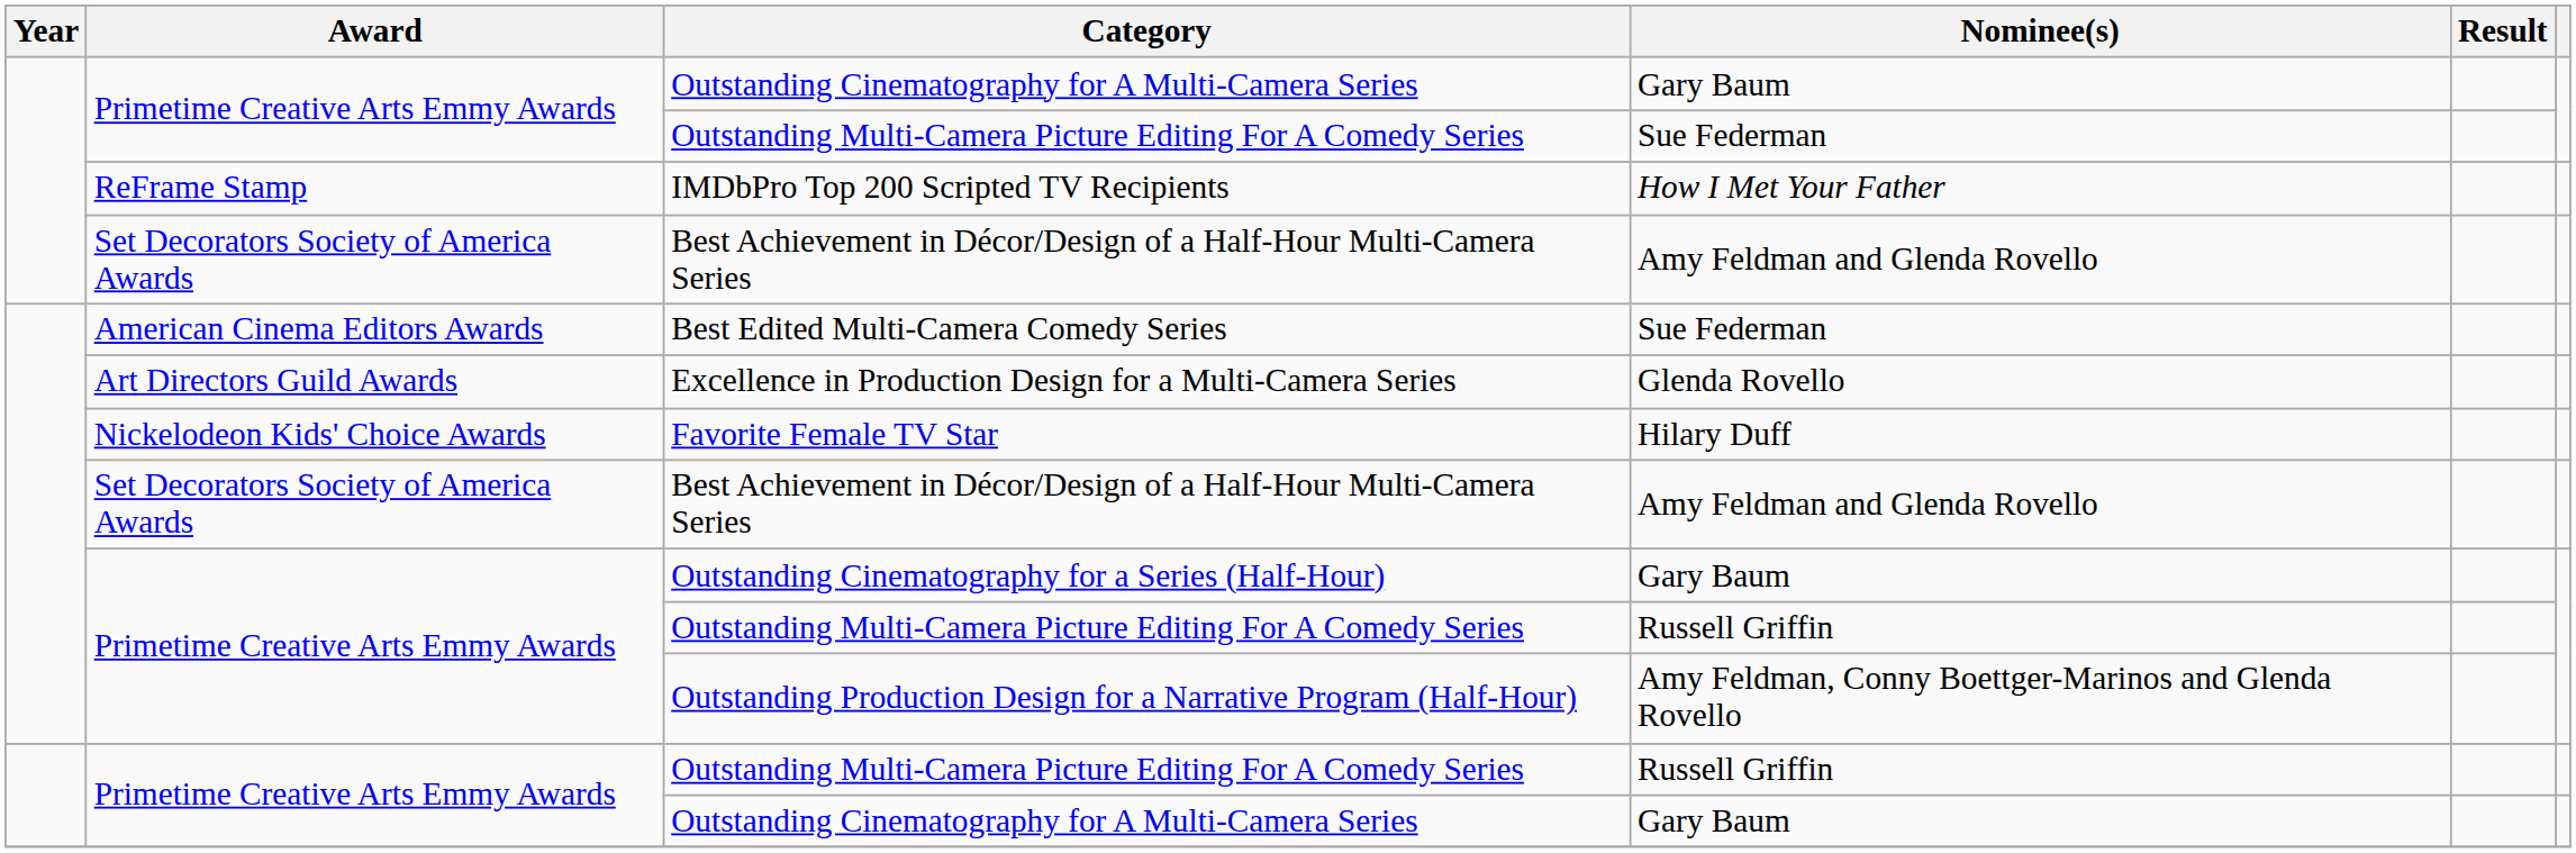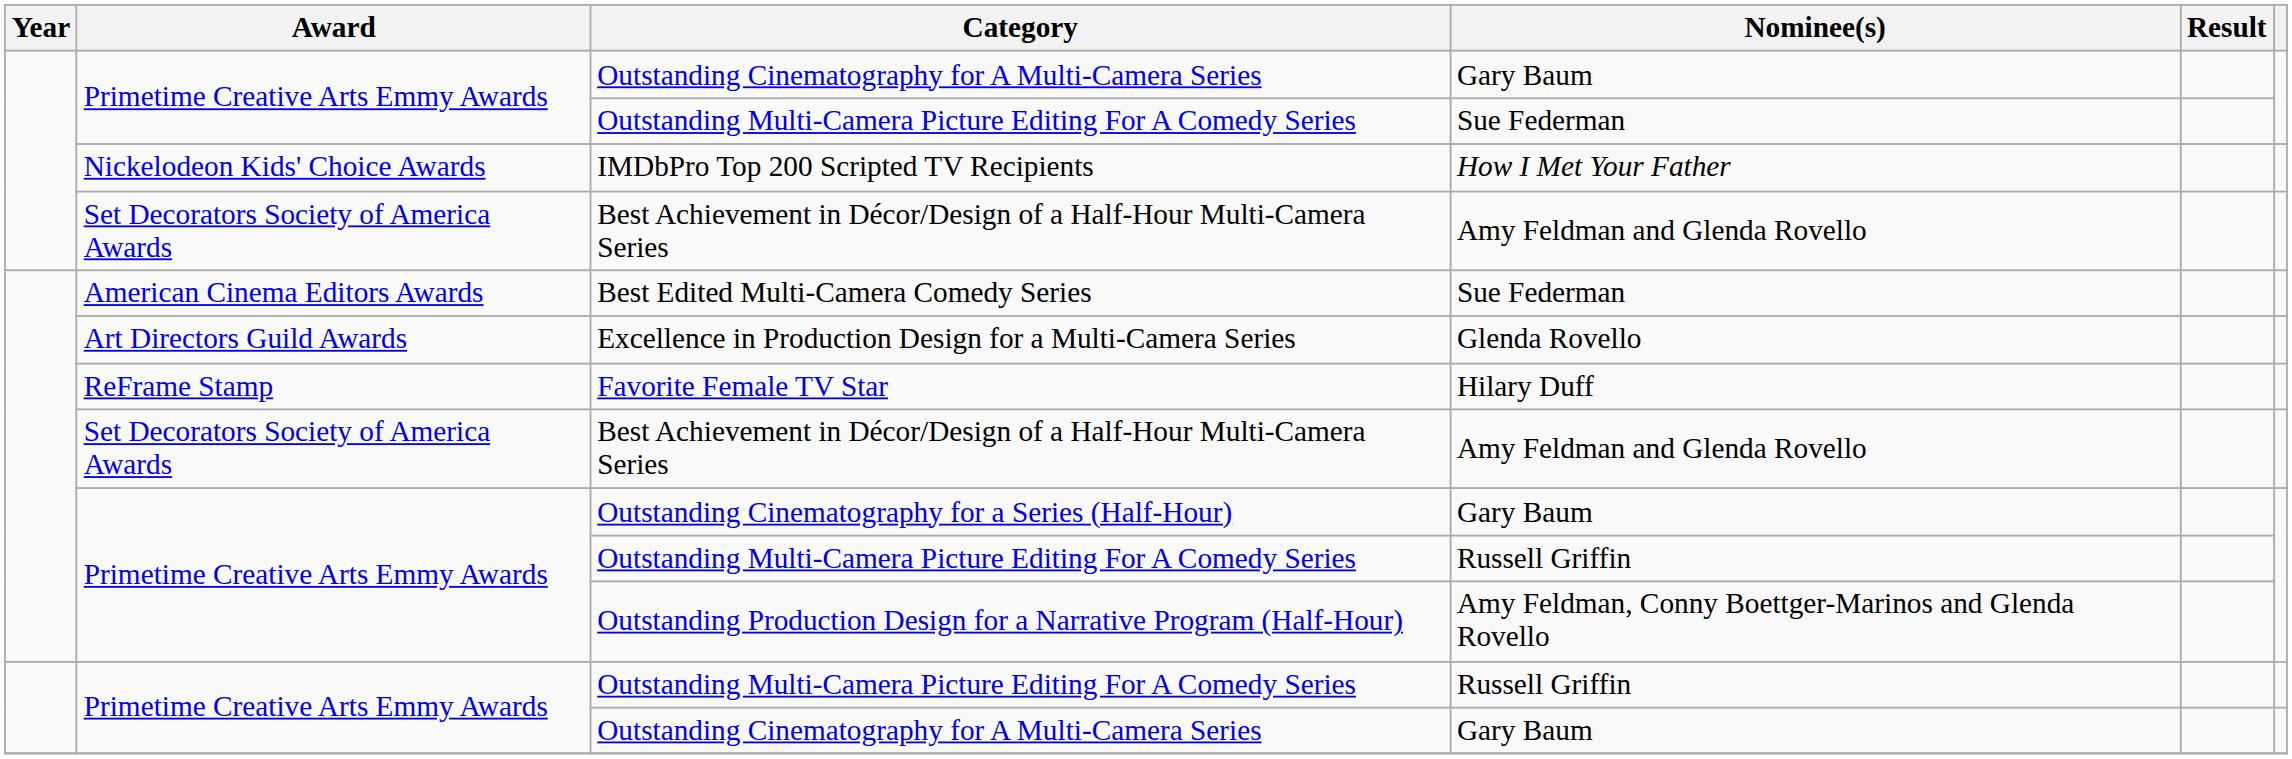IMDbPro Top 200 Scripted TV Recipients | Award: ReFrame Stamp -> Nickelodeon Kids' Choice Awards
Favorite Female TV Star | Award: Nickelodeon Kids' Choice Awards -> ReFrame Stamp
